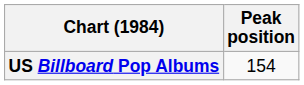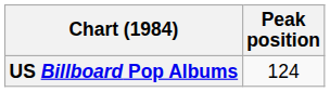US Billboard Pop Albums | Peak position: 154 -> 124
